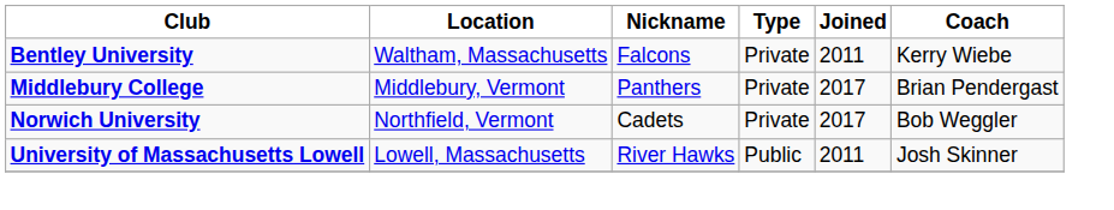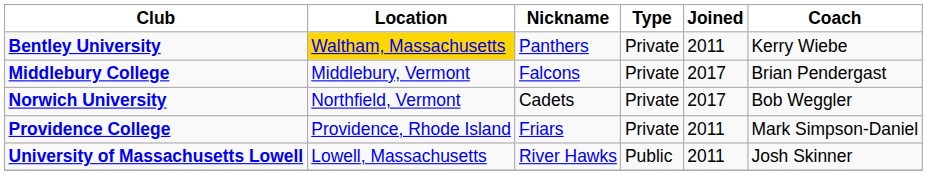Bentley University | Location: no background -> gold background
Bentley University | Nickname: Falcons -> Panthers
Middlebury College | Nickname: Panthers -> Falcons
+ row: Providence College | Providence, Rhode Island | Friars | Private | 2011 | Mark Simpson-Daniel
